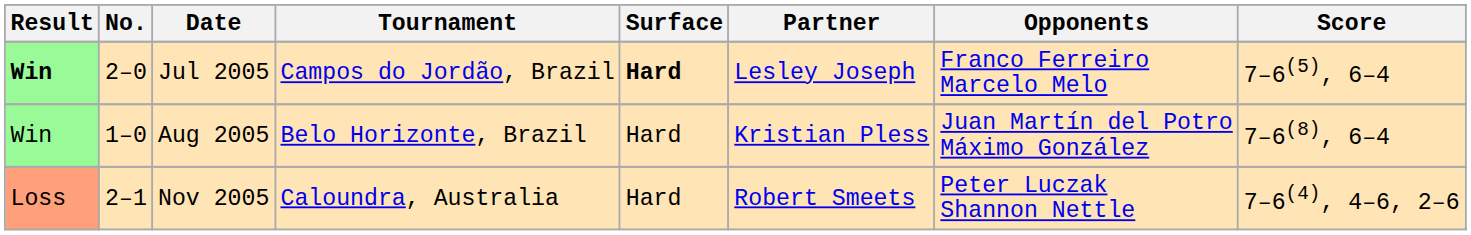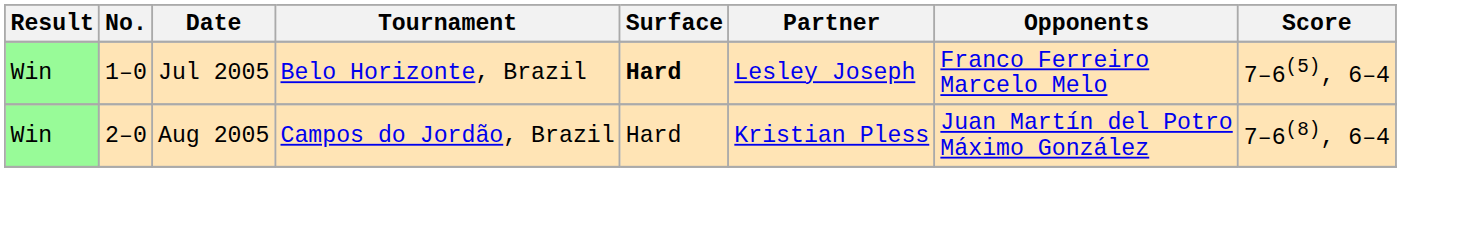Jul 2005 | Result: bold -> normal
Jul 2005 | No.: 2–0 -> 1–0
Jul 2005 | Tournament: Campos do Jordão, Brazil -> Belo Horizonte, Brazil
Aug 2005 | No.: 1–0 -> 2–0
Aug 2005 | Tournament: Belo Horizonte, Brazil -> Campos do Jordão, Brazil
- row: Loss | 2–1 | Nov 2005 | Caloundra, Australia | Hard | Robert Smeets | Peter Luczak Shannon Nettle | 7–6(4), 4–6, 2–6
